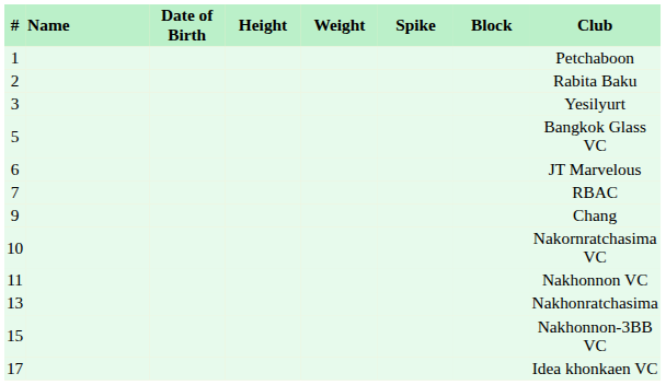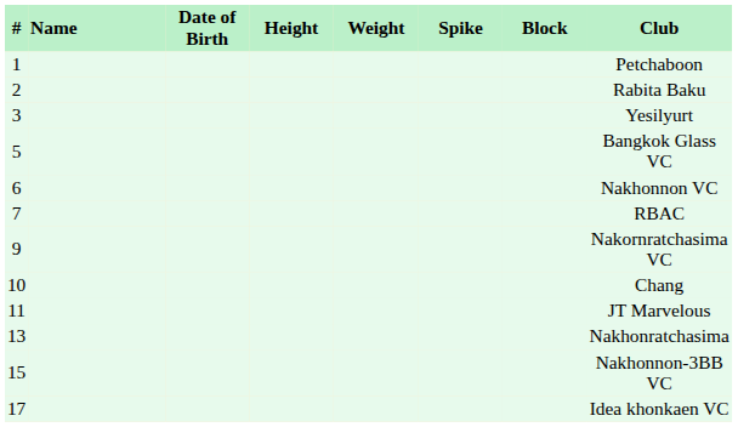6 | Club: JT Marvelous -> Nakhonnon VC
9 | Club: Chang -> Nakornratchasima VC
10 | Club: Nakornratchasima VC -> Chang
11 | Club: Nakhonnon VC -> JT Marvelous
